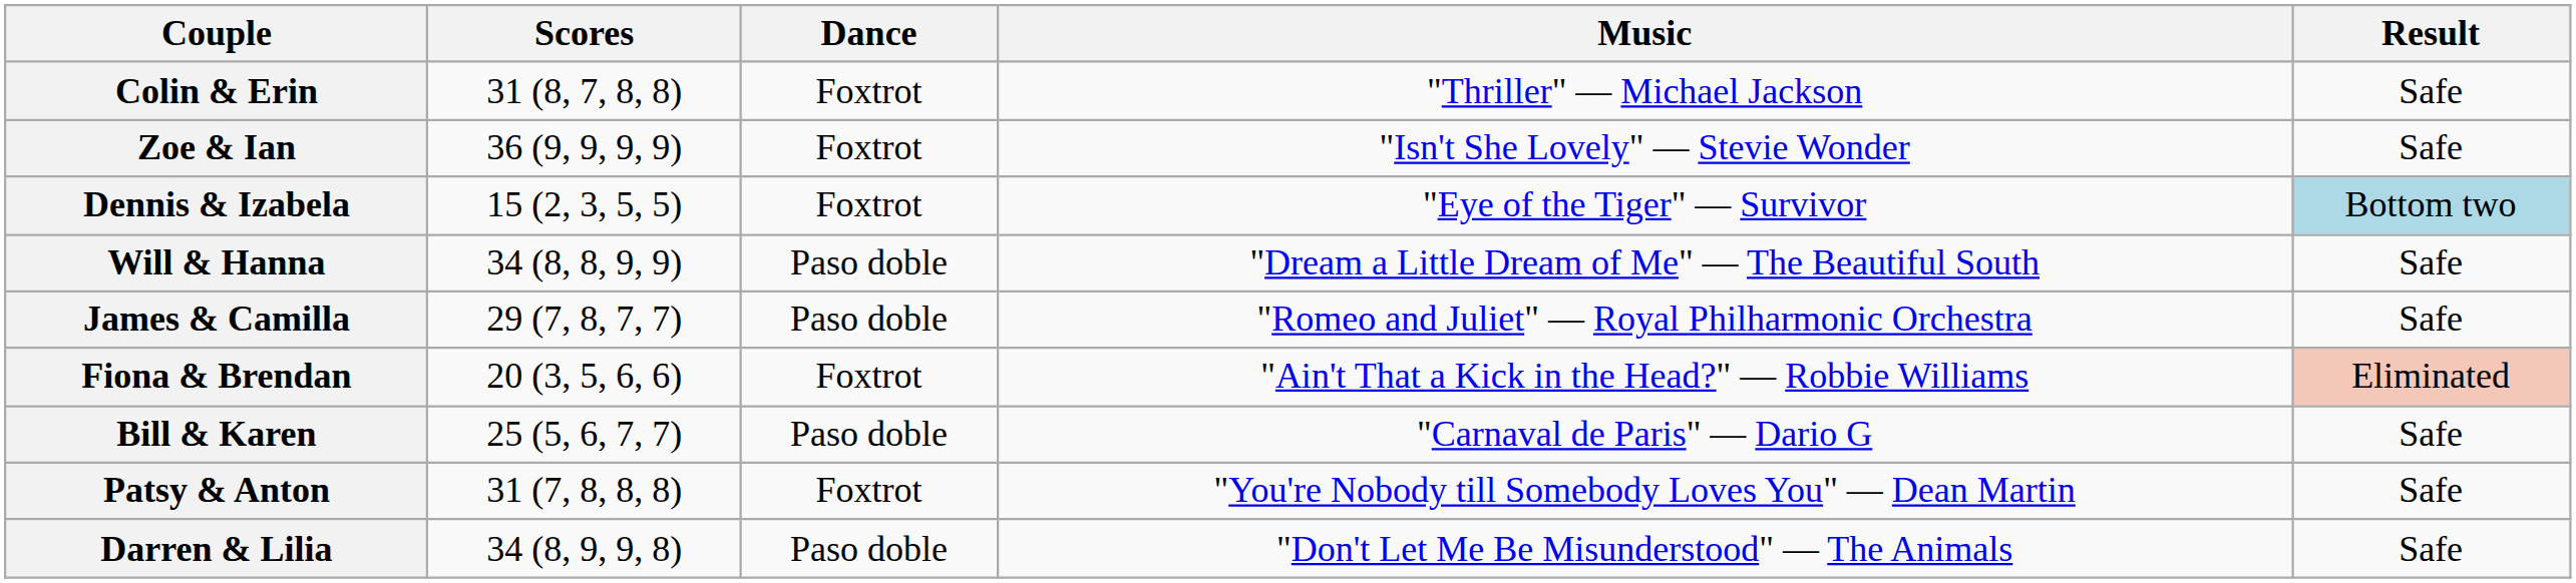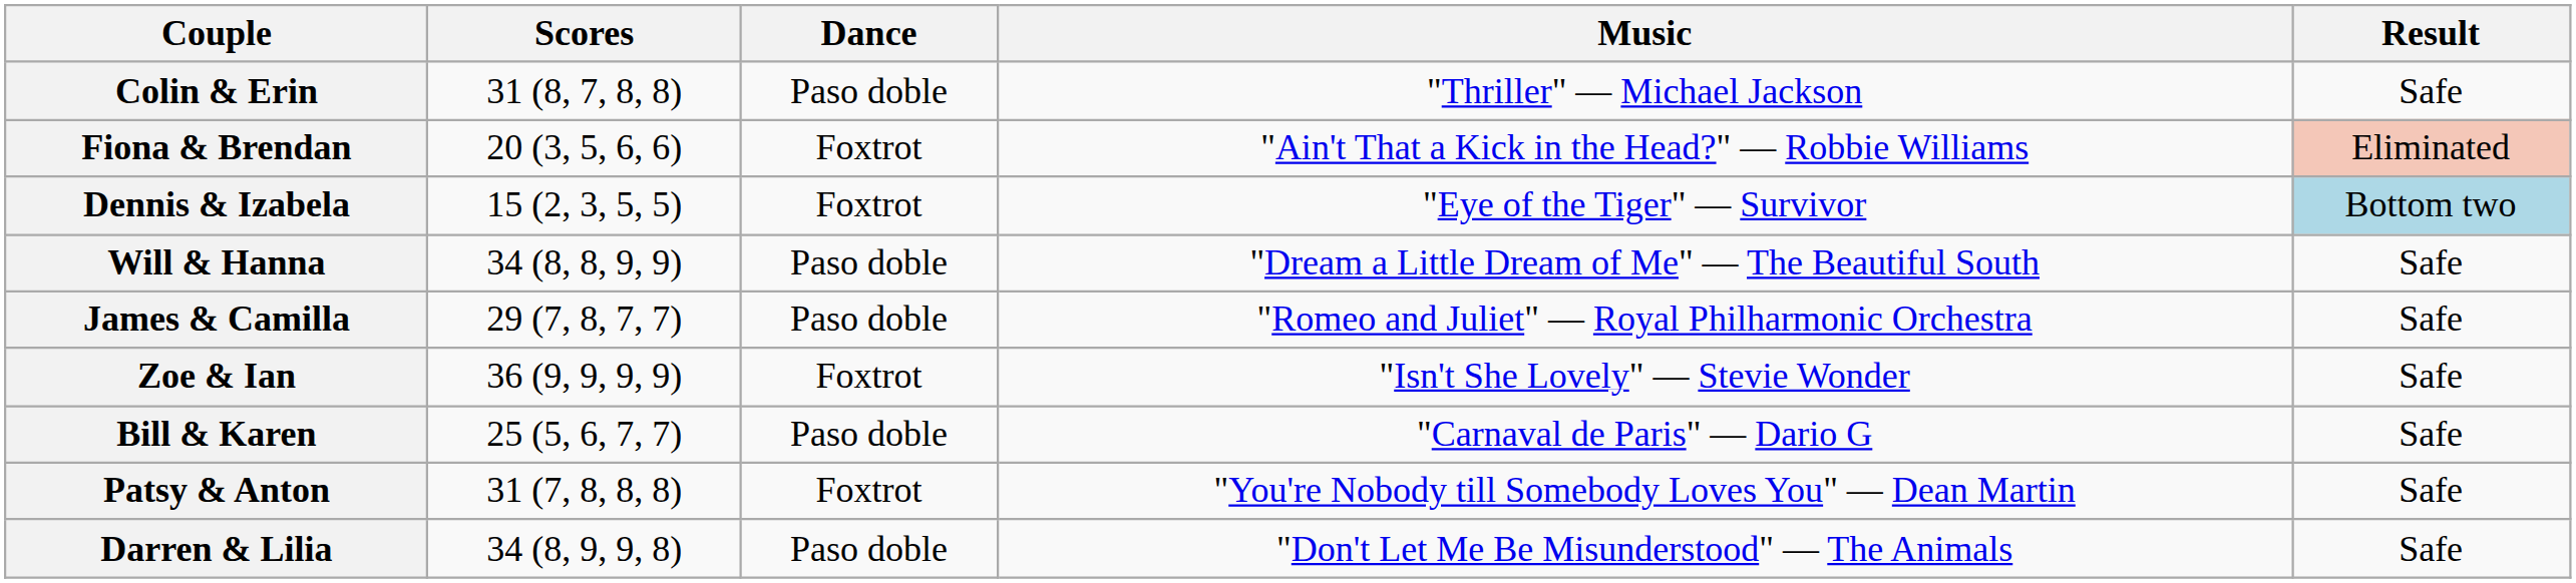Colin & Erin | Dance: Foxtrot -> Paso doble
rows swapped: Zoe & Ian <-> Fiona & Brendan
